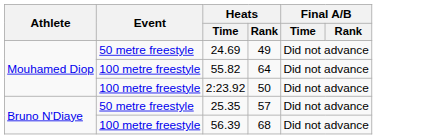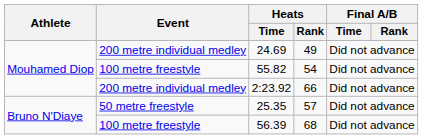24.69 | Event: 50 metre freestyle -> 200 metre individual medley
55.82 | Heats / Rank: 64 -> 54
2:23.92 | Event: 100 metre freestyle -> 200 metre individual medley
2:23.92 | Heats / Rank: 50 -> 66
